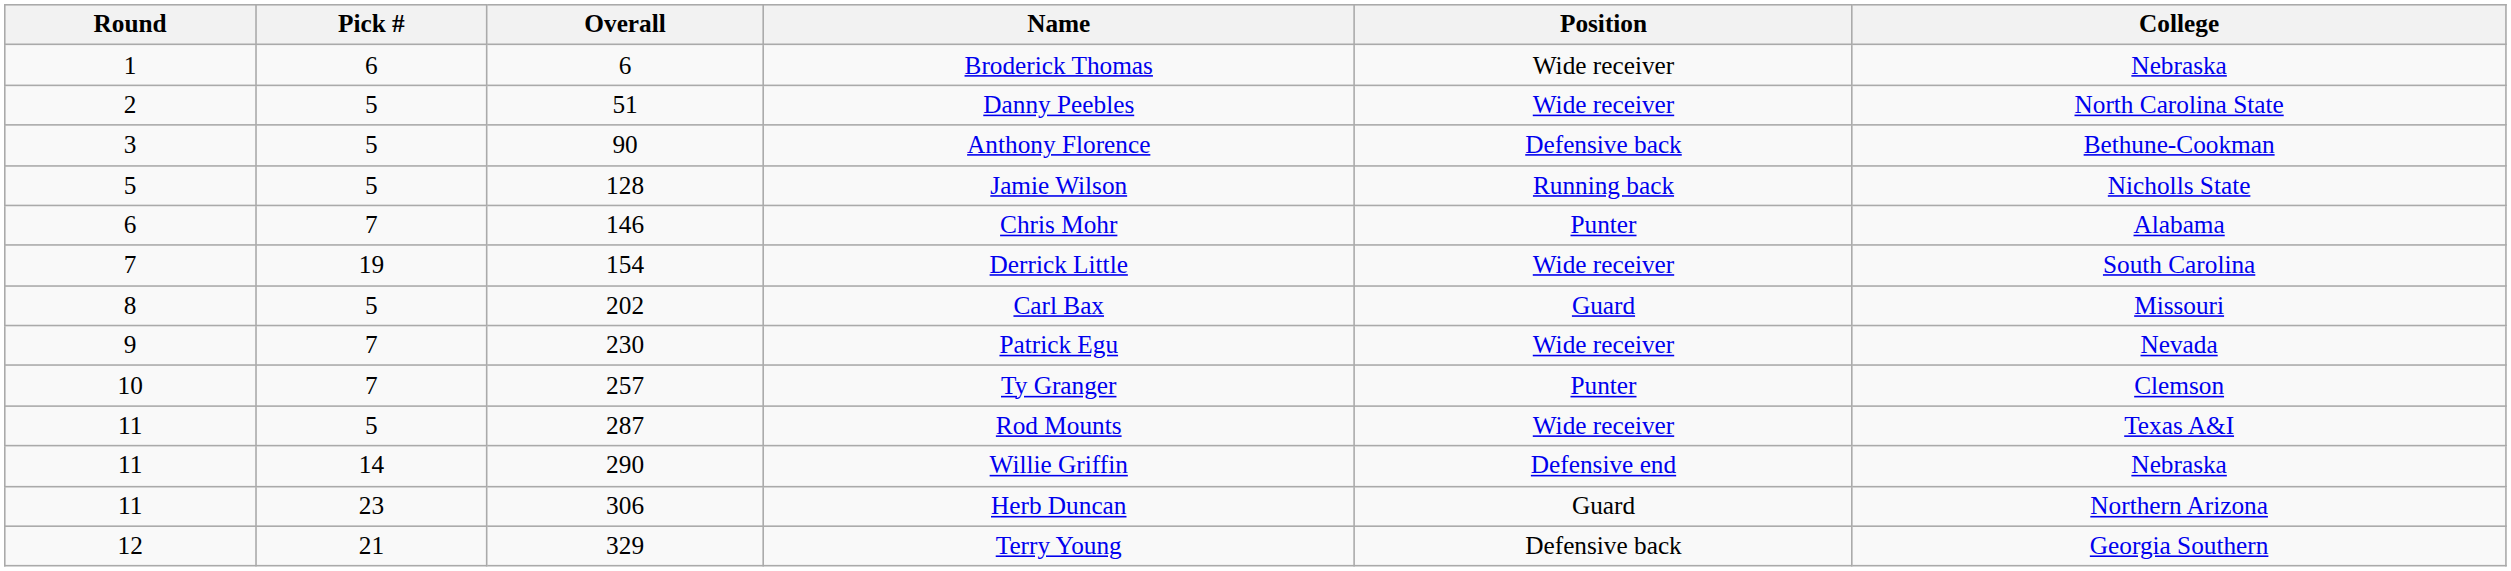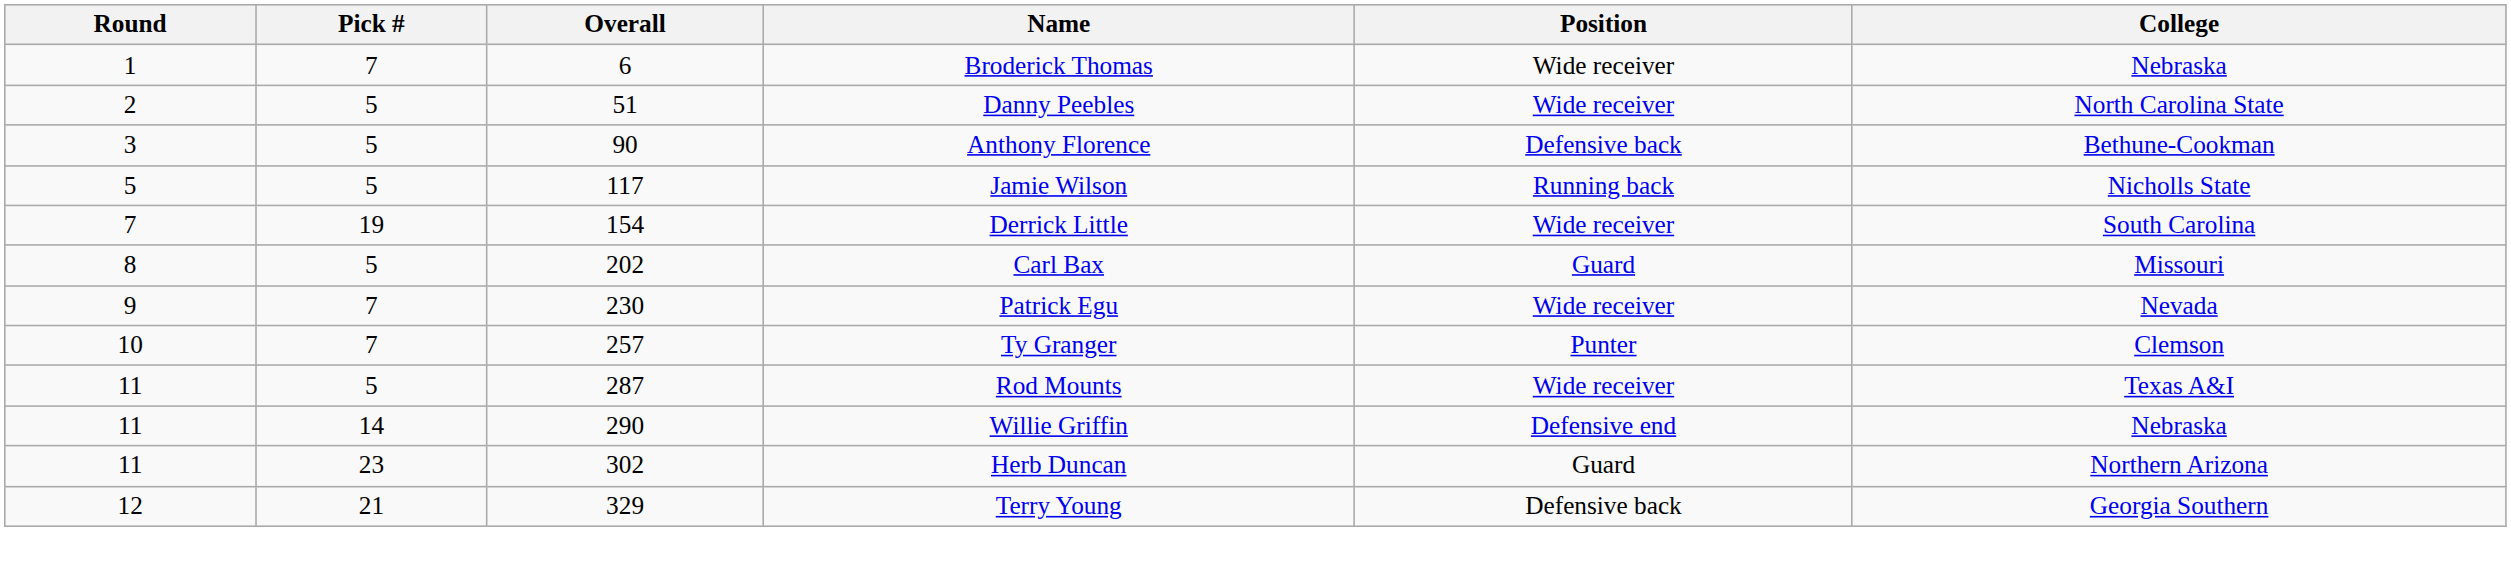Broderick Thomas | Pick #: 6 -> 7
Jamie Wilson | Overall: 128 -> 117
- row: 6 | 7 | 146 | Chris Mohr | Punter | Alabama
Herb Duncan | Overall: 306 -> 302
